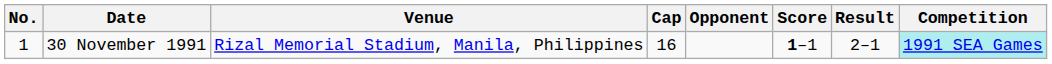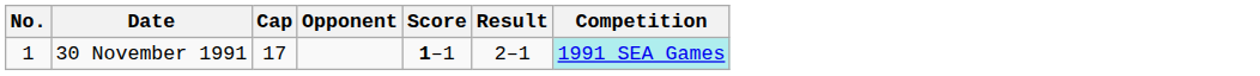- column: Venue | Rizal Memorial Stadium, Manila, Philippines
30 November 1991 | Cap: 16 -> 17
